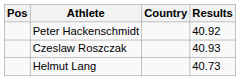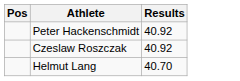- column: Country
Czeslaw Roszczak | Results: 40.93 -> 40.92
Helmut Lang | Results: 40.73 -> 40.70
